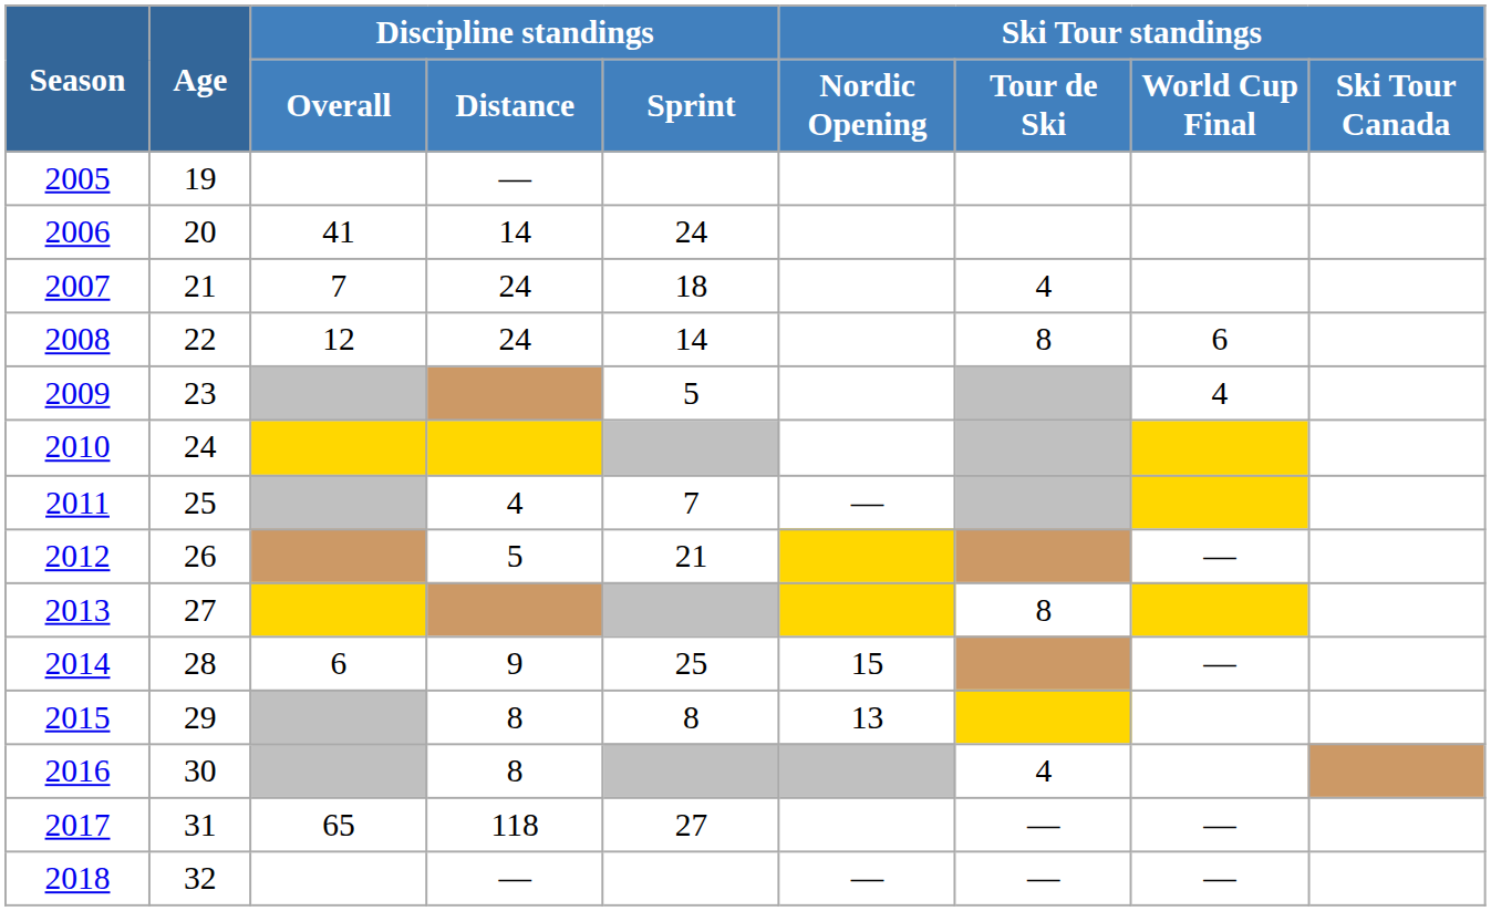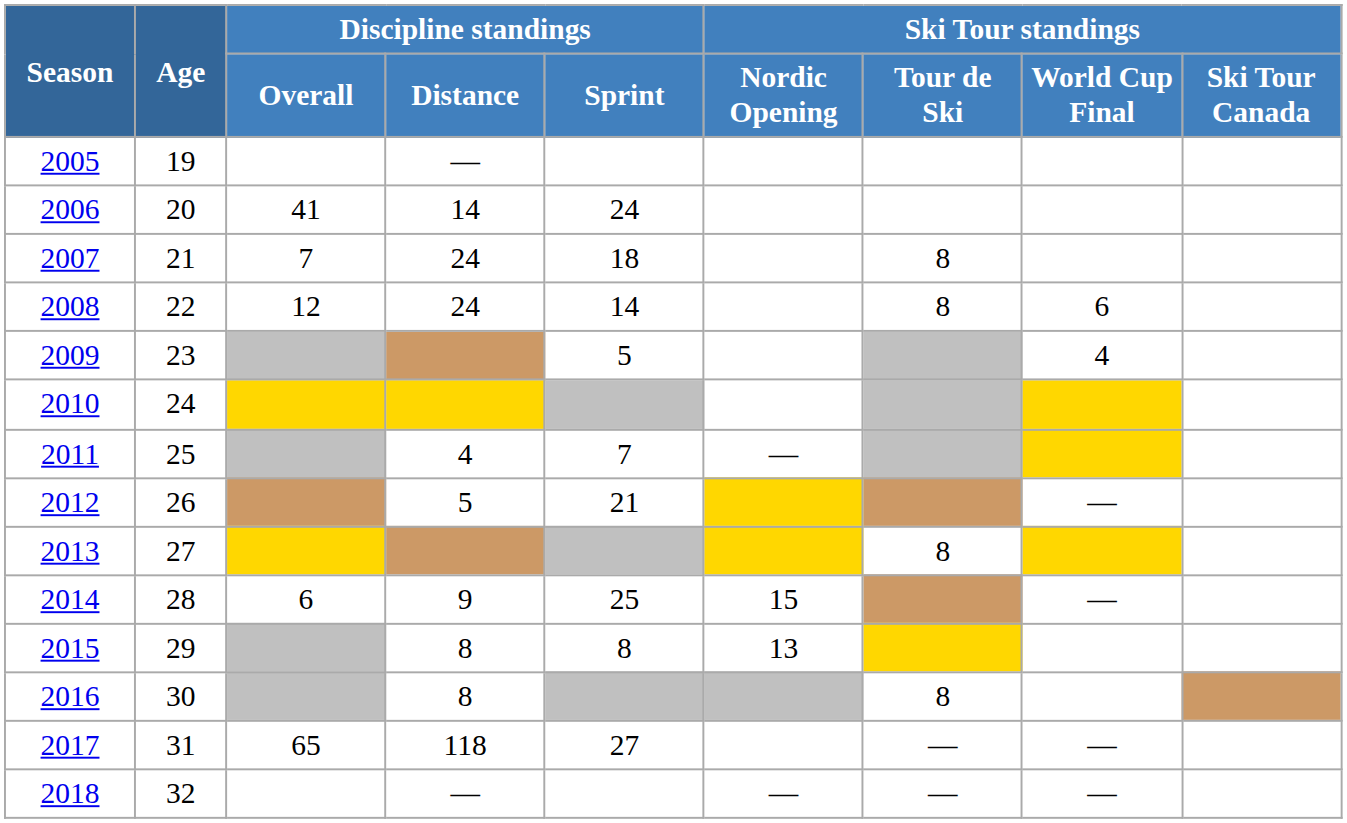2007 | Ski Tour standings / Tour de Ski: 4 -> 8
2016 | Ski Tour standings / Tour de Ski: 4 -> 8
